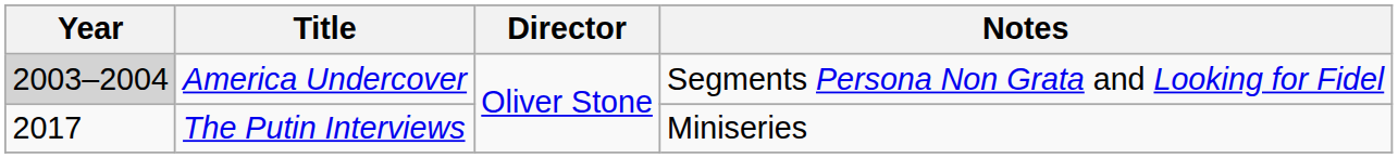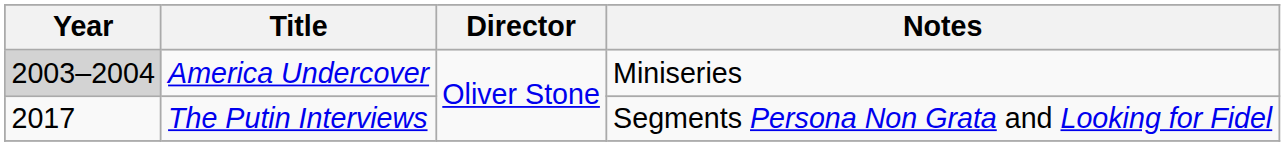America Undercover | Notes: Segments Persona Non Grata and Looking for Fidel -> Miniseries
The Putin Interviews | Notes: Miniseries -> Segments Persona Non Grata and Looking for Fidel
